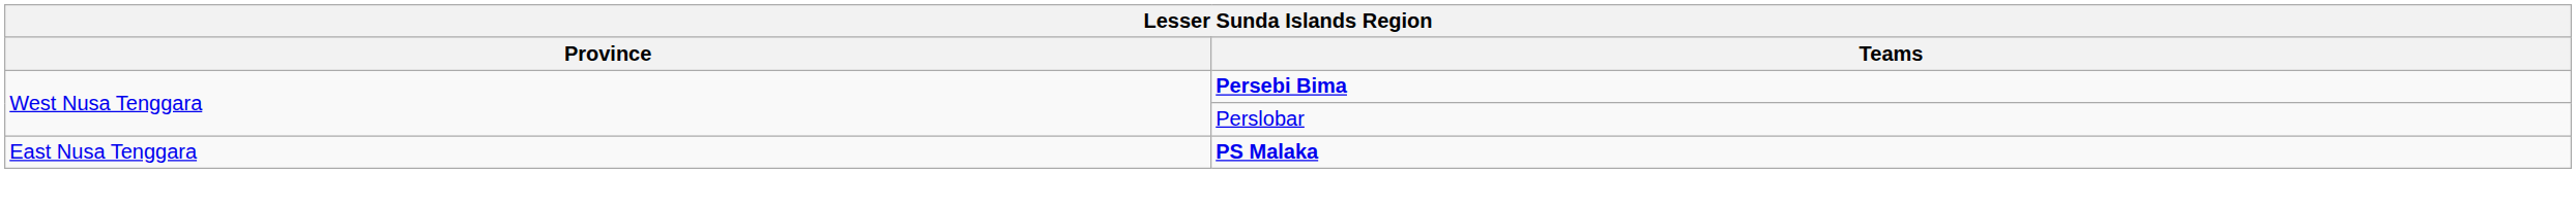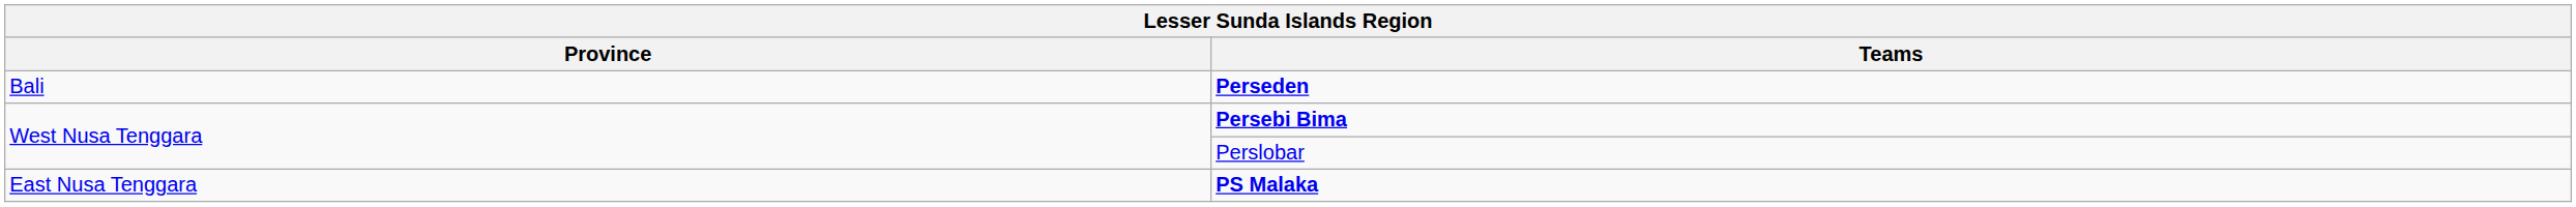+ row: Bali | Perseden
